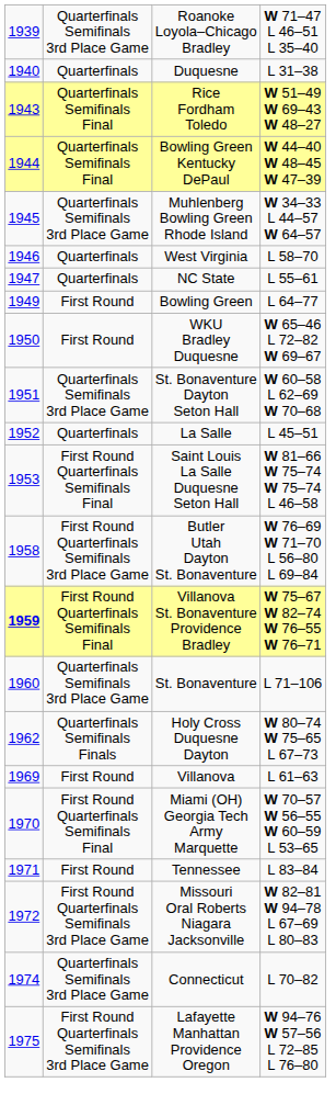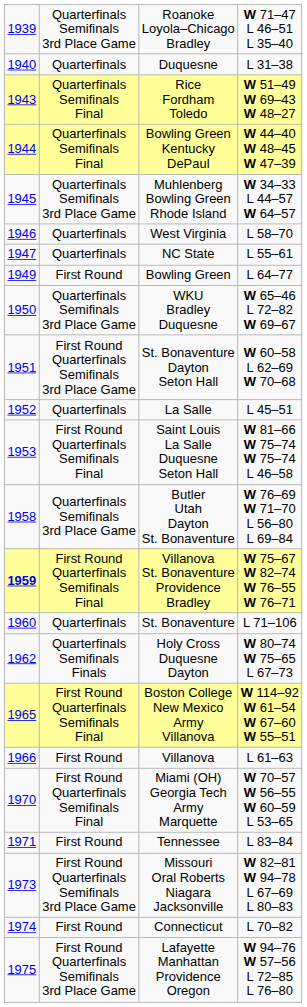WKU Bradley Duquesne | column 2: First Round -> Quarterfinals Semifinals 3rd Place Game
St. Bonaventure Dayton Seton Hall | column 2: Quarterfinals Semifinals 3rd Place Game -> First Round Quarterfinals Semifinals 3rd Place Game
Butler Utah Dayton St. Bonaventure | column 2: First Round Quarterfinals Semifinals 3rd Place Game -> Quarterfinals Semifinals 3rd Place Game
St. Bonaventure | column 2: Quarterfinals Semifinals 3rd Place Game -> Quarterfinals
+ row: 1965 | First Round Quarterfinals Semifinals Final | Boston College New Mexico Army Villanova | W 114–92 W 61–54 W 67–60 W 55–51
Villanova | column 1: 1969 -> 1966
Missouri Oral Roberts Niagara Jacksonville | column 1: 1972 -> 1973
Connecticut | column 2: Quarterfinals Semifinals 3rd Place Game -> First Round
